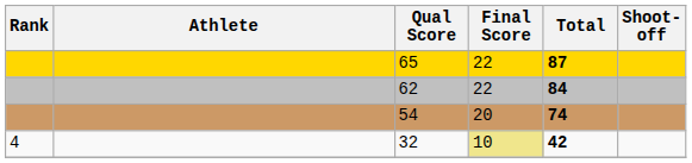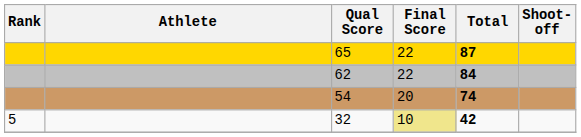32 | Rank: 4 -> 5
